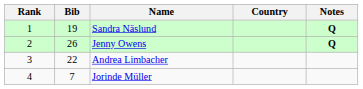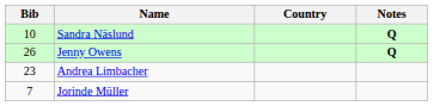- column: Rank | 1 | 2 | 3 | 4
Sandra Näslund | Bib: 19 -> 10
Andrea Limbacher | Bib: 22 -> 23
